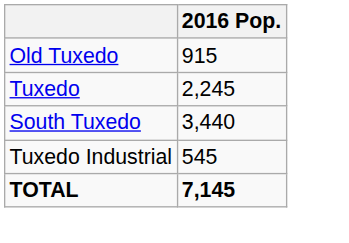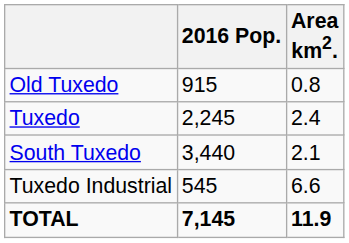+ column: Area km2. | 0.8 | 2.4 | 2.1 | 6.6 | 11.9
